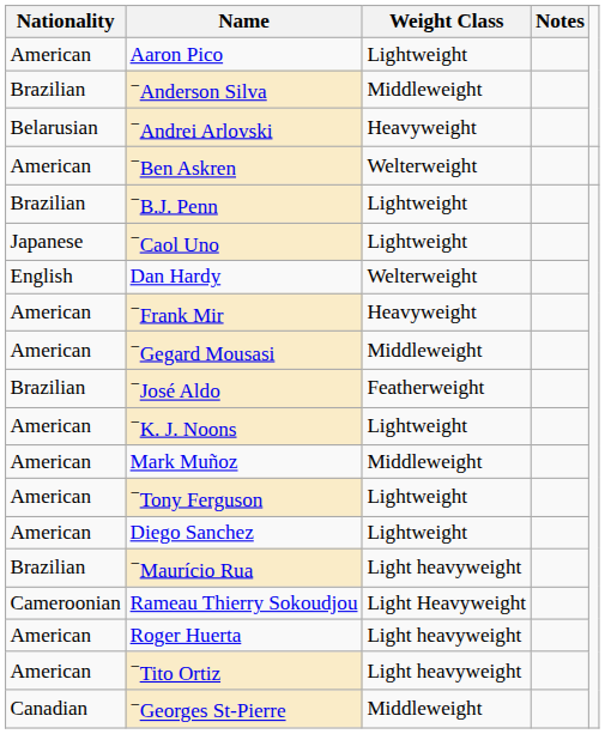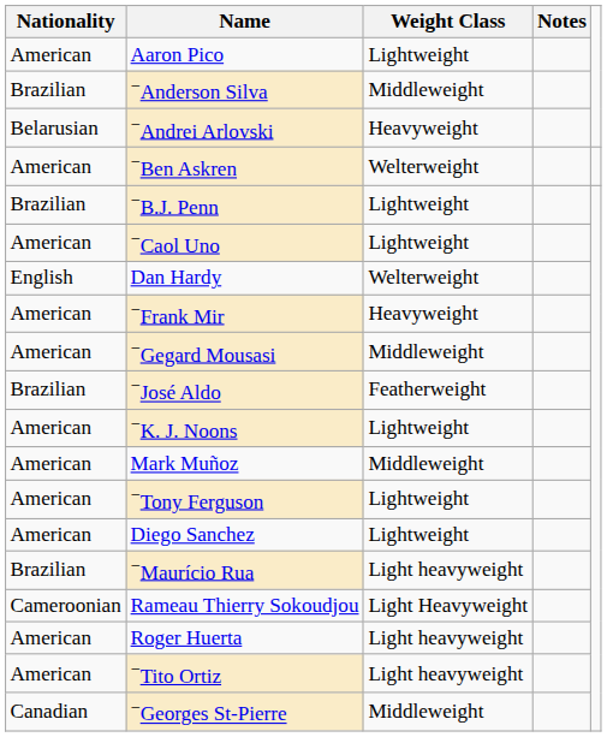−Caol Uno | Nationality: Japanese -> American
